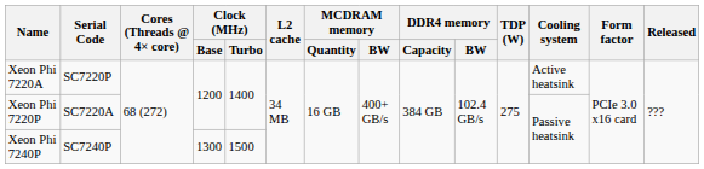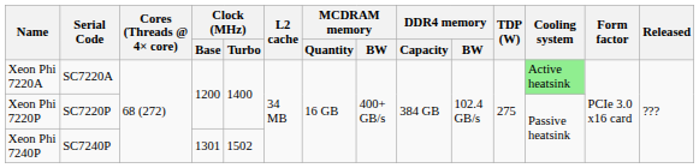Xeon Phi 7220A | Serial Code: SC7220P -> SC7220A
Xeon Phi 7220A | Cooling system: no background -> lightgreen background
Xeon Phi 7220P | Serial Code: SC7220A -> SC7220P
Xeon Phi 7240P | Clock (MHz) / Base: 1300 -> 1301
Xeon Phi 7240P | Clock (MHz) / Turbo: 1500 -> 1502
